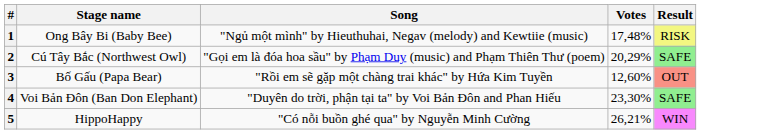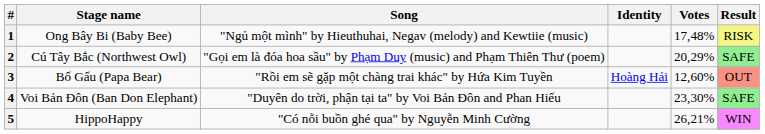+ column: Identity | Hoàng Hải
